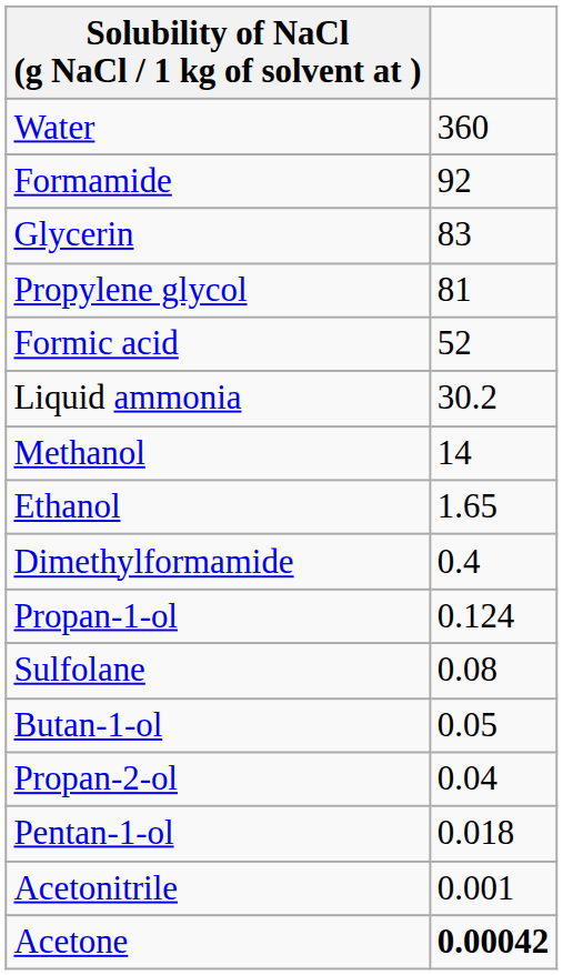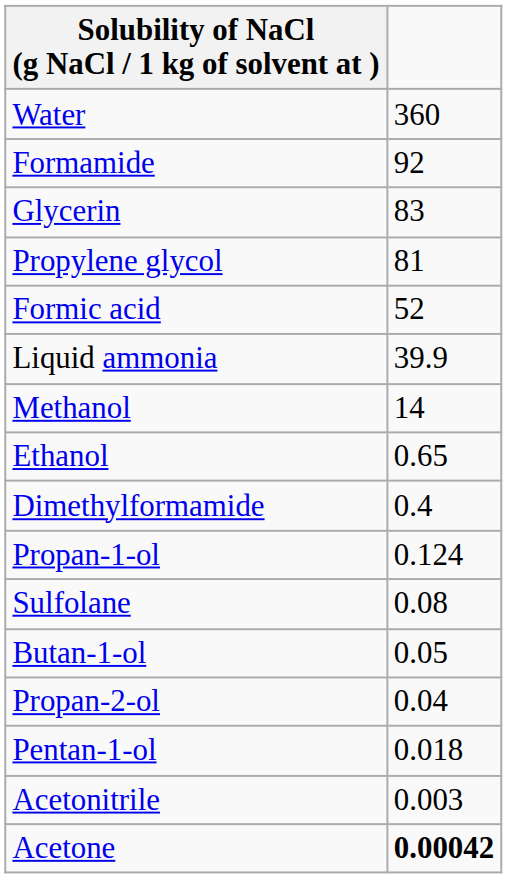Liquid ammonia | column 2: 30.2 -> 39.9
Ethanol | column 2: 1.65 -> 0.65
Acetonitrile | column 2: 0.001 -> 0.003
